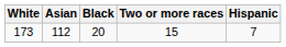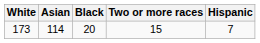173 | Asian: 112 -> 114
